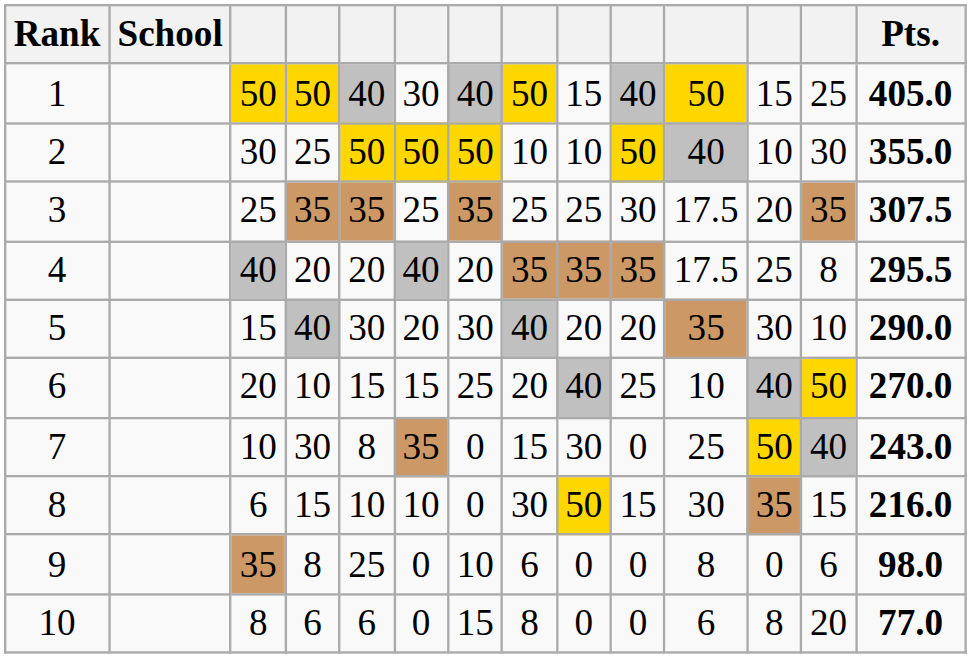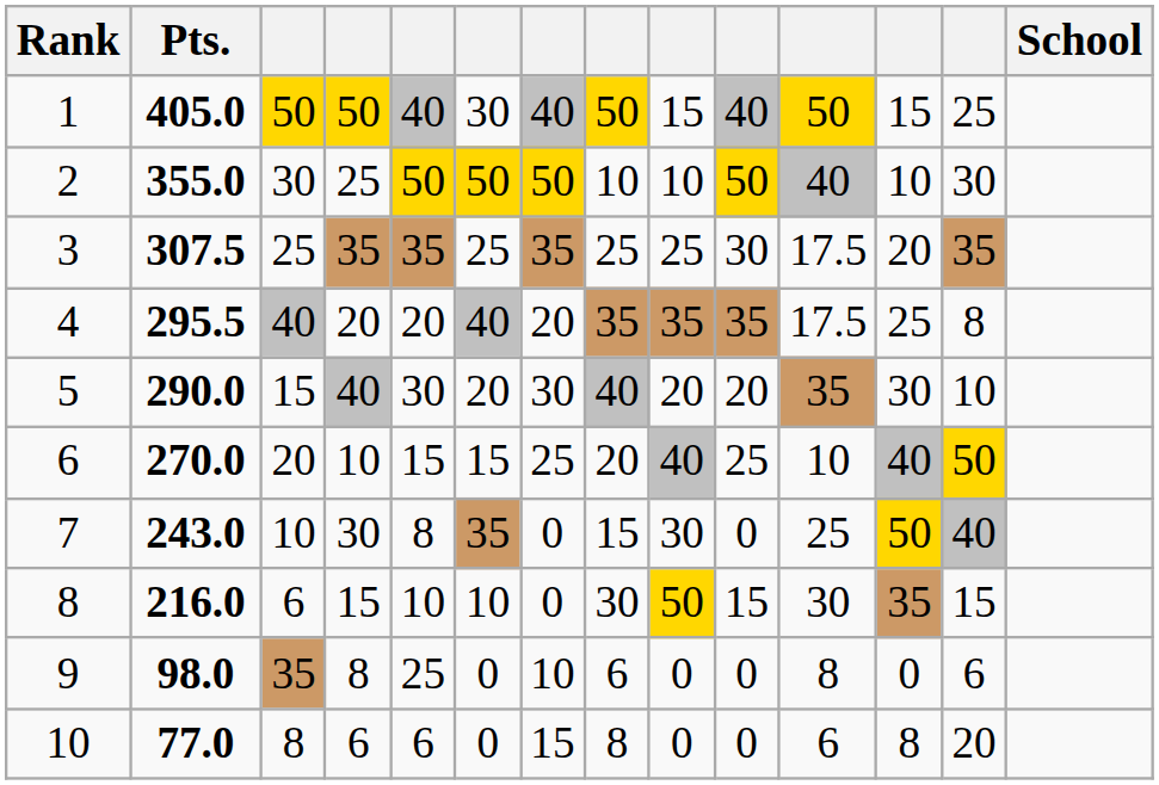columns swapped: School <-> Pts.
